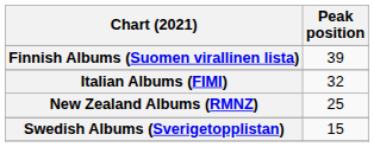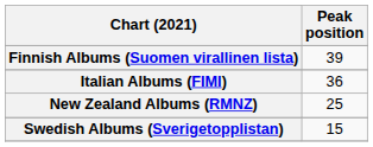Italian Albums (FIMI) | Peak position: 32 -> 36
